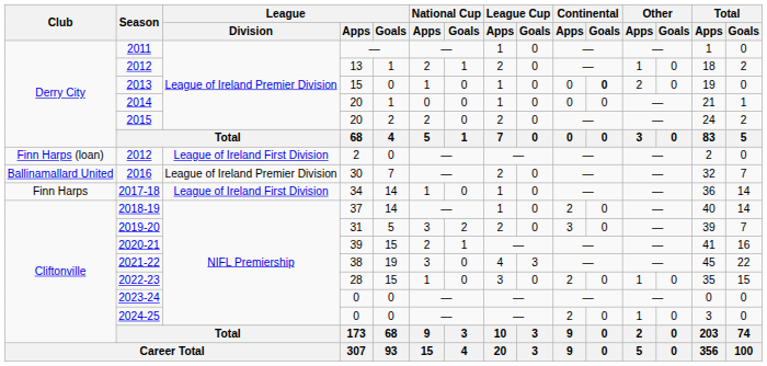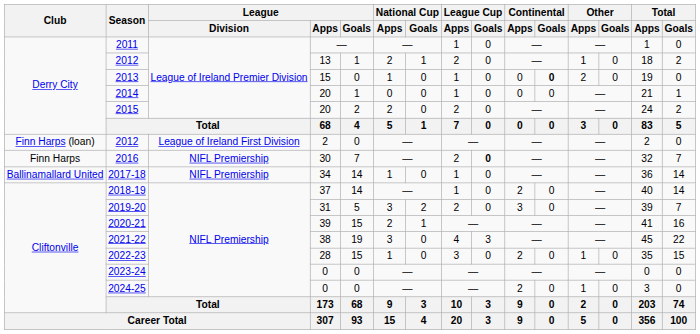2016 | Club: Ballinamallard United -> Finn Harps
2016 | League / Division: League of Ireland Premier Division -> NIFL Premiership
2016 | League Cup / Goals: normal -> bold
2017-18 | Club: Finn Harps -> Ballinamallard United
2017-18 | League / Division: League of Ireland First Division -> NIFL Premiership
